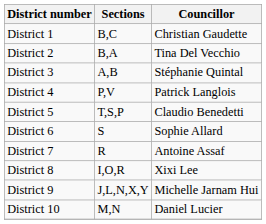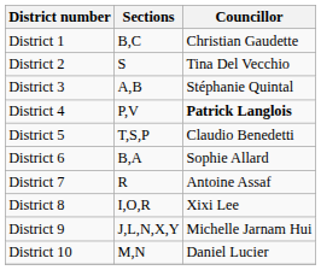District 2 | Sections: B,A -> S
District 4 | Councillor: normal -> bold
District 6 | Sections: S -> B,A
